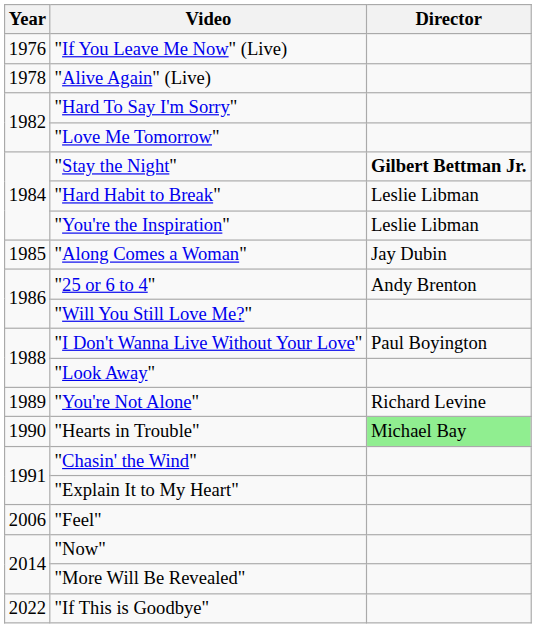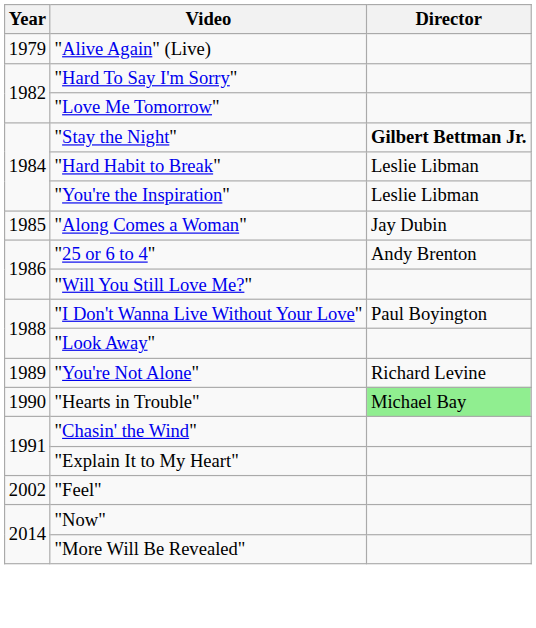- row: 1976 | "If You Leave Me Now" (Live)
"Alive Again" (Live) | Year: 1978 -> 1979
"Feel" | Year: 2006 -> 2002
- row: 2022 | "If This is Goodbye"
